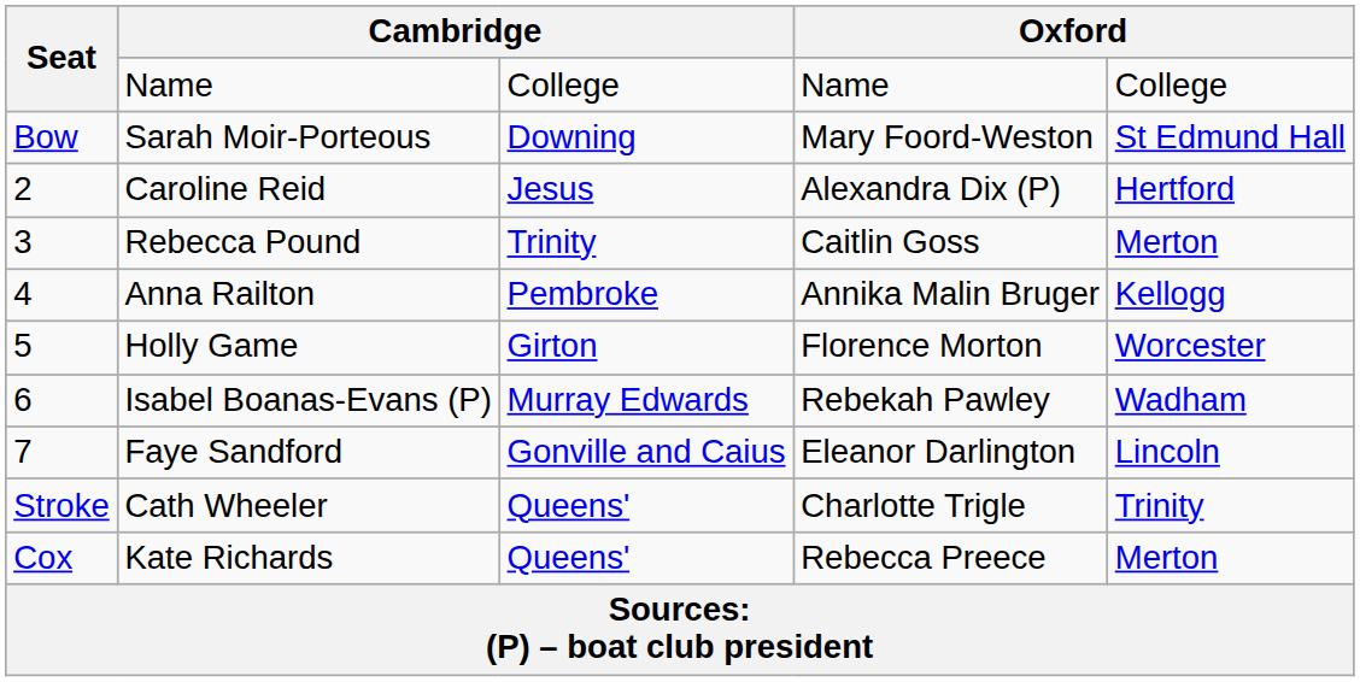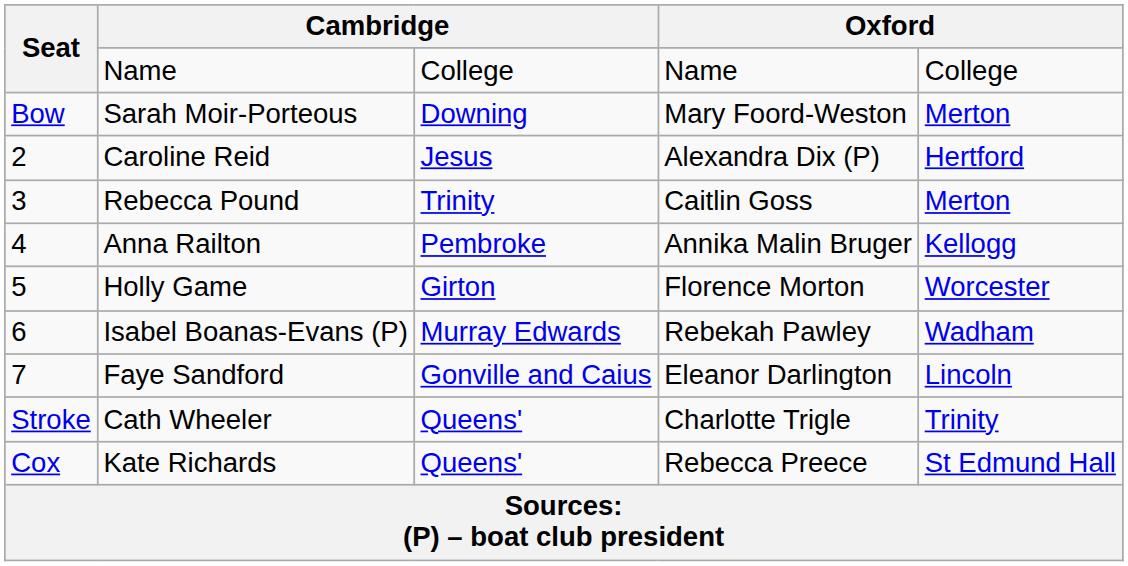Sarah Moir-Porteous | column 5: St Edmund Hall -> Merton
Kate Richards | column 5: Merton -> St Edmund Hall
